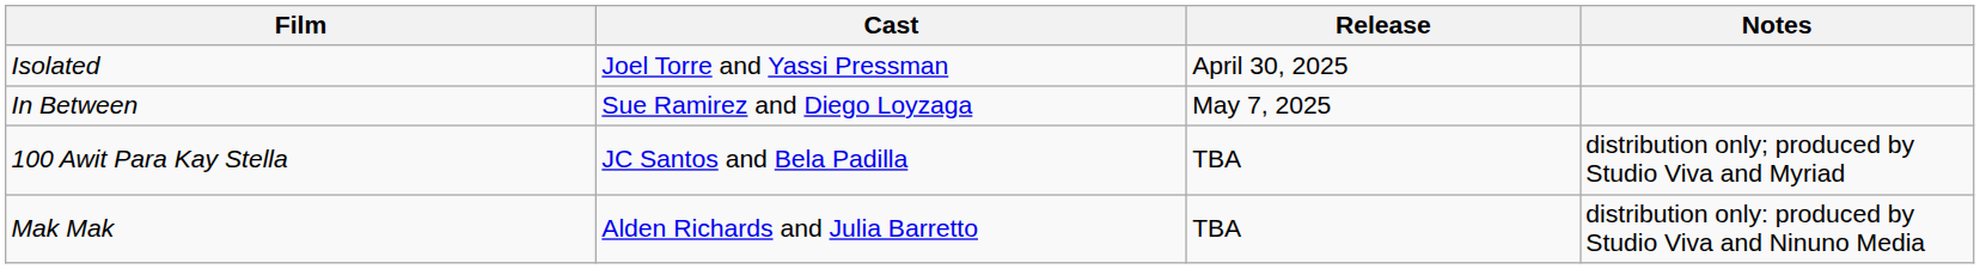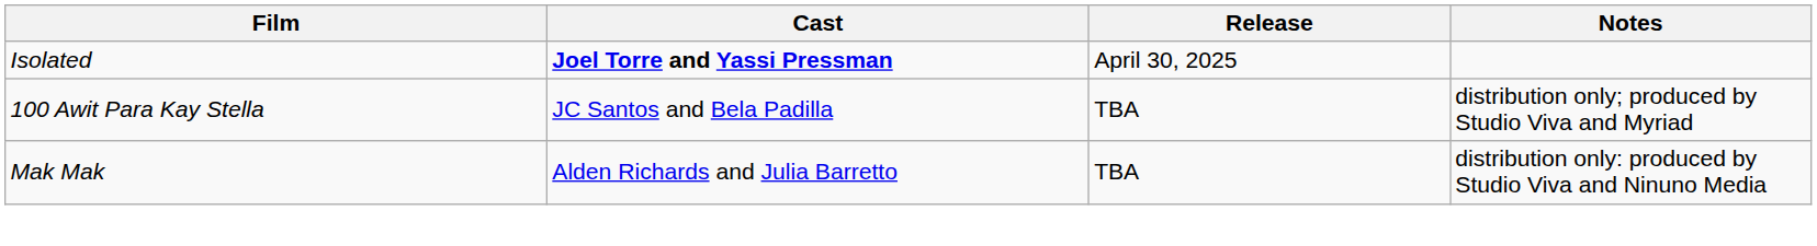Isolated | Cast: normal -> bold
- row: In Between | Sue Ramirez and Diego Loyzaga | May 7, 2025
